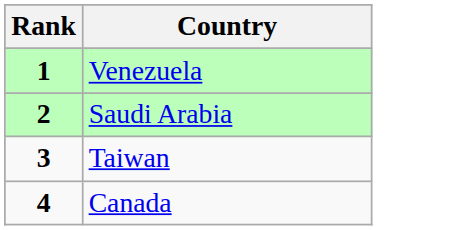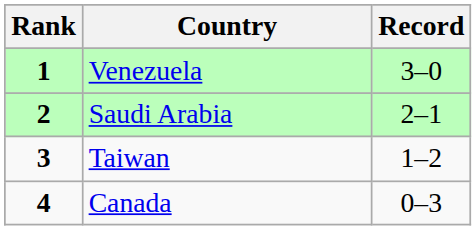+ column: Record | 3–0 | 2–1 | 1–2 | 0–3
